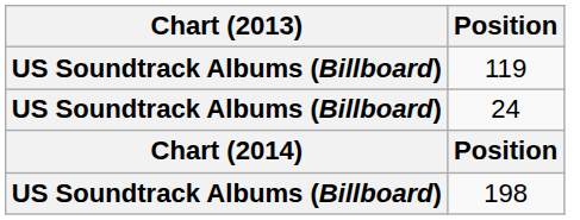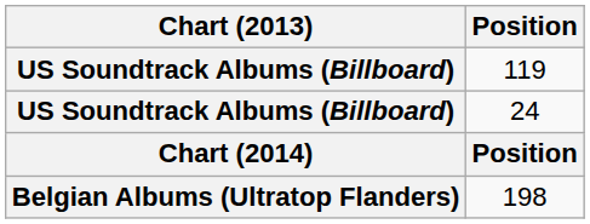198 | Chart (2013): US Soundtrack Albums (Billboard) -> Belgian Albums (Ultratop Flanders)
